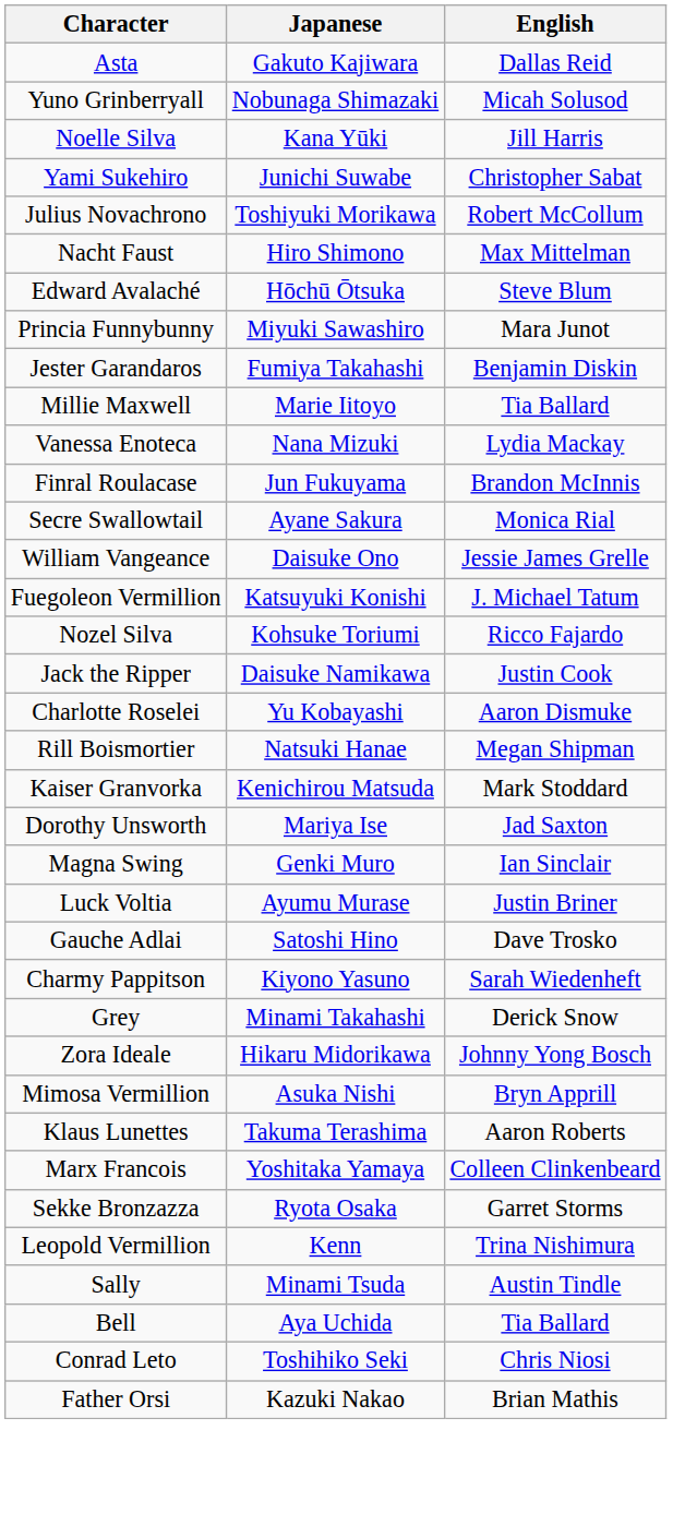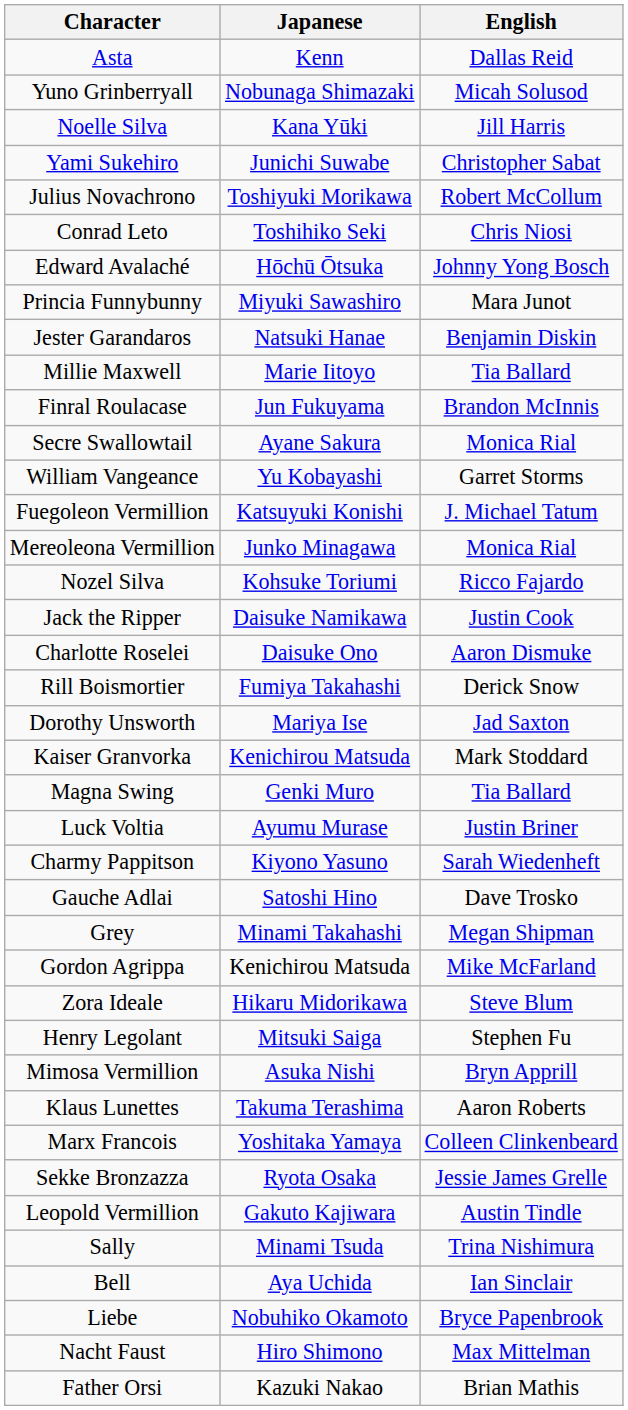Asta | Japanese: Gakuto Kajiwara -> Kenn
rows swapped: Conrad Leto <-> Nacht Faust
Edward Avalaché | English: Steve Blum -> Johnny Yong Bosch
Jester Garandaros | Japanese: Fumiya Takahashi -> Natsuki Hanae
- row: Vanessa Enoteca | Nana Mizuki | Lydia Mackay
William Vangeance | Japanese: Daisuke Ono -> Yu Kobayashi
William Vangeance | English: Jessie James Grelle -> Garret Storms
+ row: Mereoleona Vermillion | Junko Minagawa | Monica Rial
Charlotte Roselei | Japanese: Yu Kobayashi -> Daisuke Ono
Rill Boismortier | Japanese: Natsuki Hanae -> Fumiya Takahashi
Rill Boismortier | English: Megan Shipman -> Derick Snow
rows swapped: Dorothy Unsworth <-> Kaiser Granvorka
Magna Swing | English: Ian Sinclair -> Tia Ballard
rows swapped: Gauche Adlai <-> Charmy Pappitson
Grey | English: Derick Snow -> Megan Shipman
+ row: Gordon Agrippa | Kenichirou Matsuda | Mike McFarland
Zora Ideale | English: Johnny Yong Bosch -> Steve Blum
+ row: Henry Legolant | Mitsuki Saiga | Stephen Fu
Sekke Bronzazza | English: Garret Storms -> Jessie James Grelle
Leopold Vermillion | Japanese: Kenn -> Gakuto Kajiwara
Leopold Vermillion | English: Trina Nishimura -> Austin Tindle
Sally | English: Austin Tindle -> Trina Nishimura
Bell | English: Tia Ballard -> Ian Sinclair
+ row: Liebe | Nobuhiko Okamoto | Bryce Papenbrook
